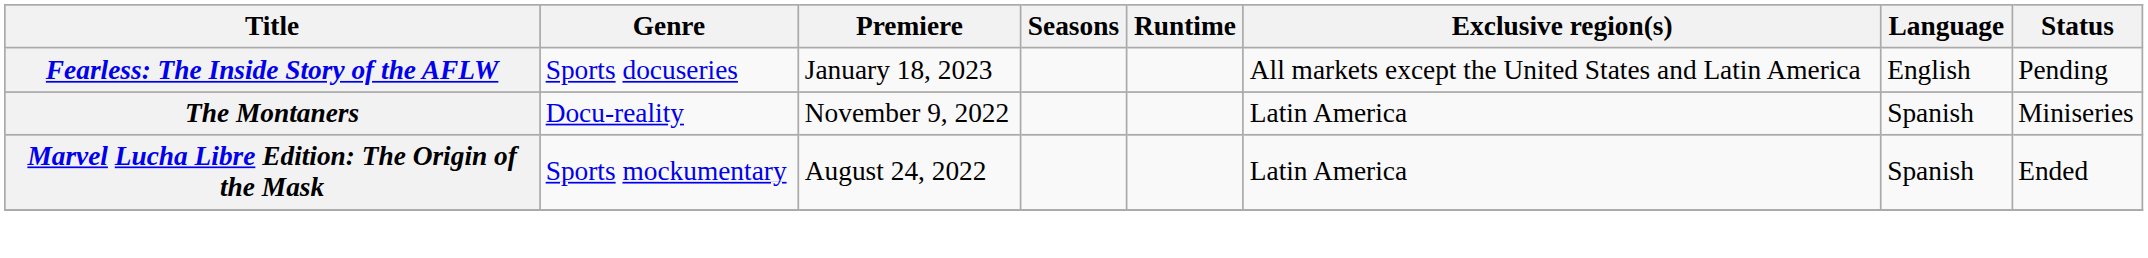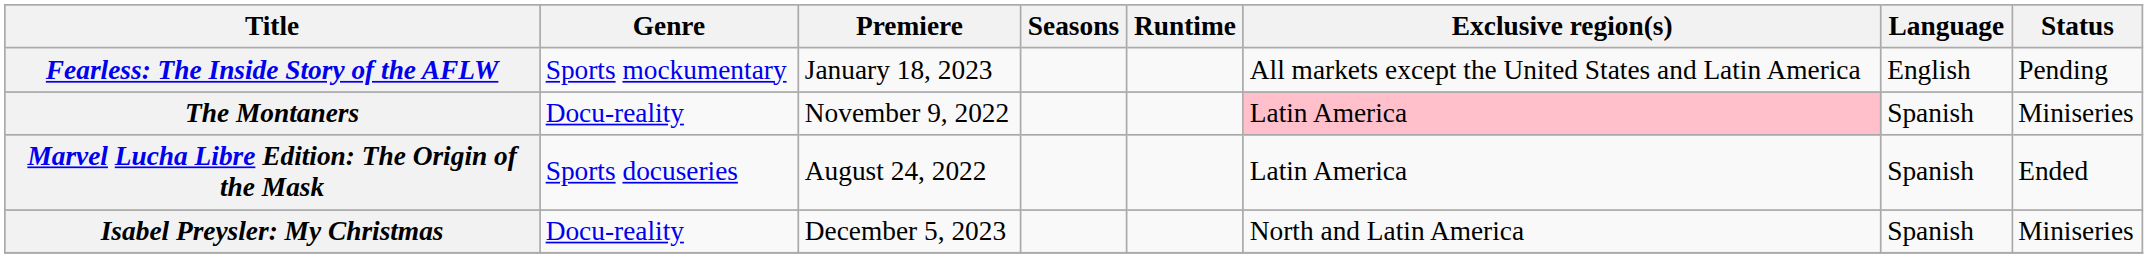Fearless: The Inside Story of the AFLW | Genre: Sports docuseries -> Sports mockumentary
The Montaners | Exclusive region(s): no background -> pink background
Marvel Lucha Libre Edition: The Origin of the Mask | Genre: Sports mockumentary -> Sports docuseries
+ row: Isabel Preysler: My Christmas | Docu-reality | December 5, 2023 | North and Latin America | Spanish | Miniseries
